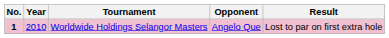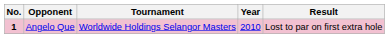columns swapped: Year <-> Opponent
